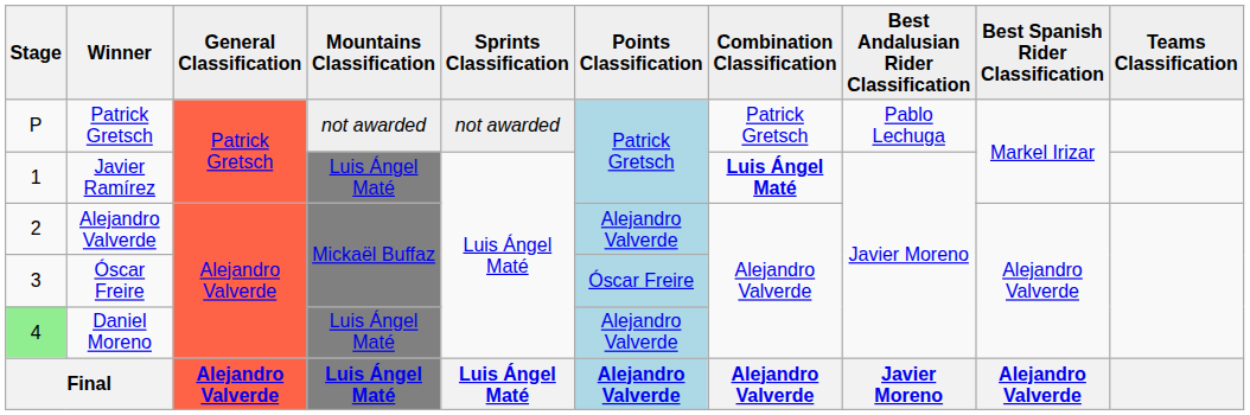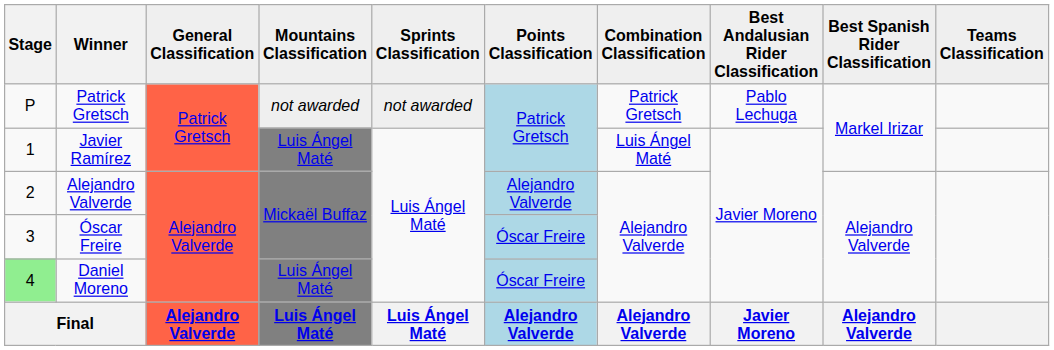Javier Ramírez | Combination Classification: bold -> normal
Daniel Moreno | Points Classification: Alejandro Valverde -> Óscar Freire
